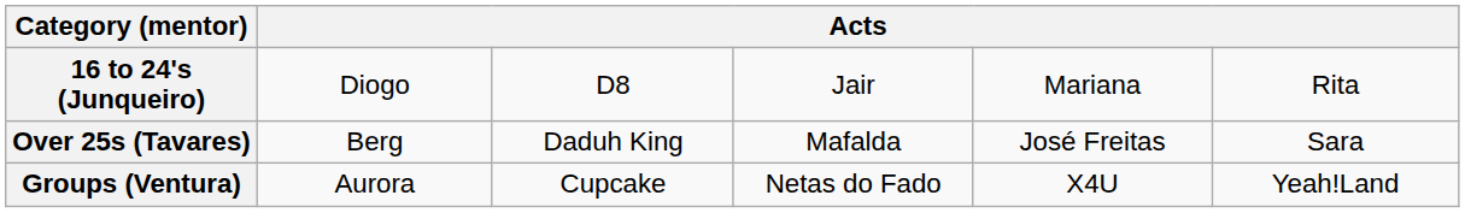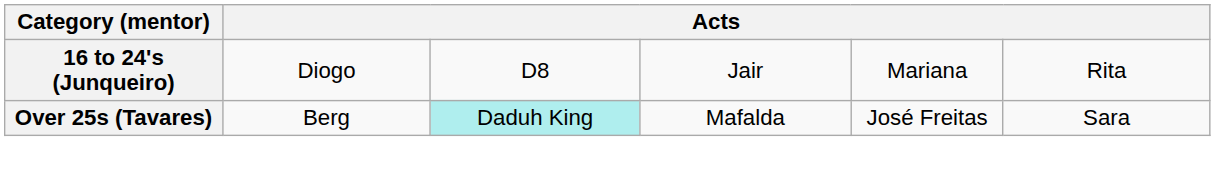Over 25s (Tavares) | column 3: no background -> paleturquoise background
- row: Groups (Ventura) | Aurora | Cupcake | Netas do Fado | X4U | Yeah!Land
